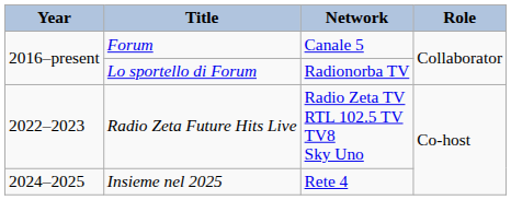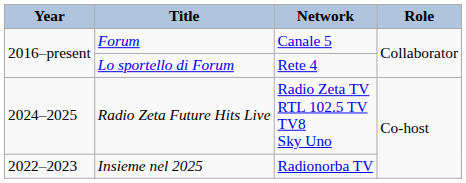Lo sportello di Forum | Network: Radionorba TV -> Rete 4
Radio Zeta Future Hits Live | Year: 2022–2023 -> 2024–2025
Insieme nel 2025 | Year: 2024–2025 -> 2022–2023
Insieme nel 2025 | Network: Rete 4 -> Radionorba TV
